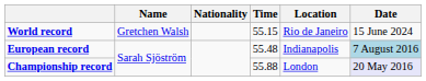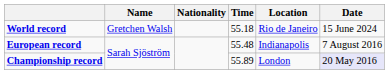World record | Time: 55.15 -> 55.18
European record | Date: lightblue background -> no background
Championship record | Time: 55.88 -> 55.89
